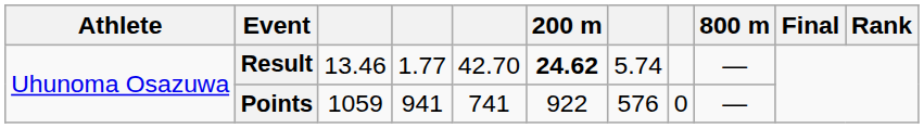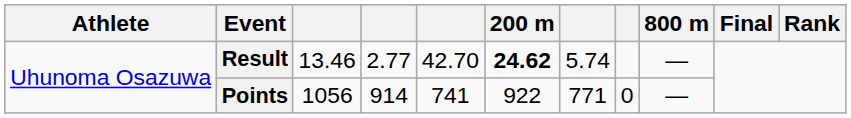Result | column 4: 1.77 -> 2.77
Points | column 3: 1059 -> 1056
Points | column 4: 941 -> 914
Points | column 7: 576 -> 771
